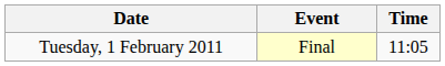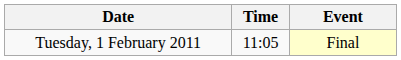columns swapped: Time <-> Event
